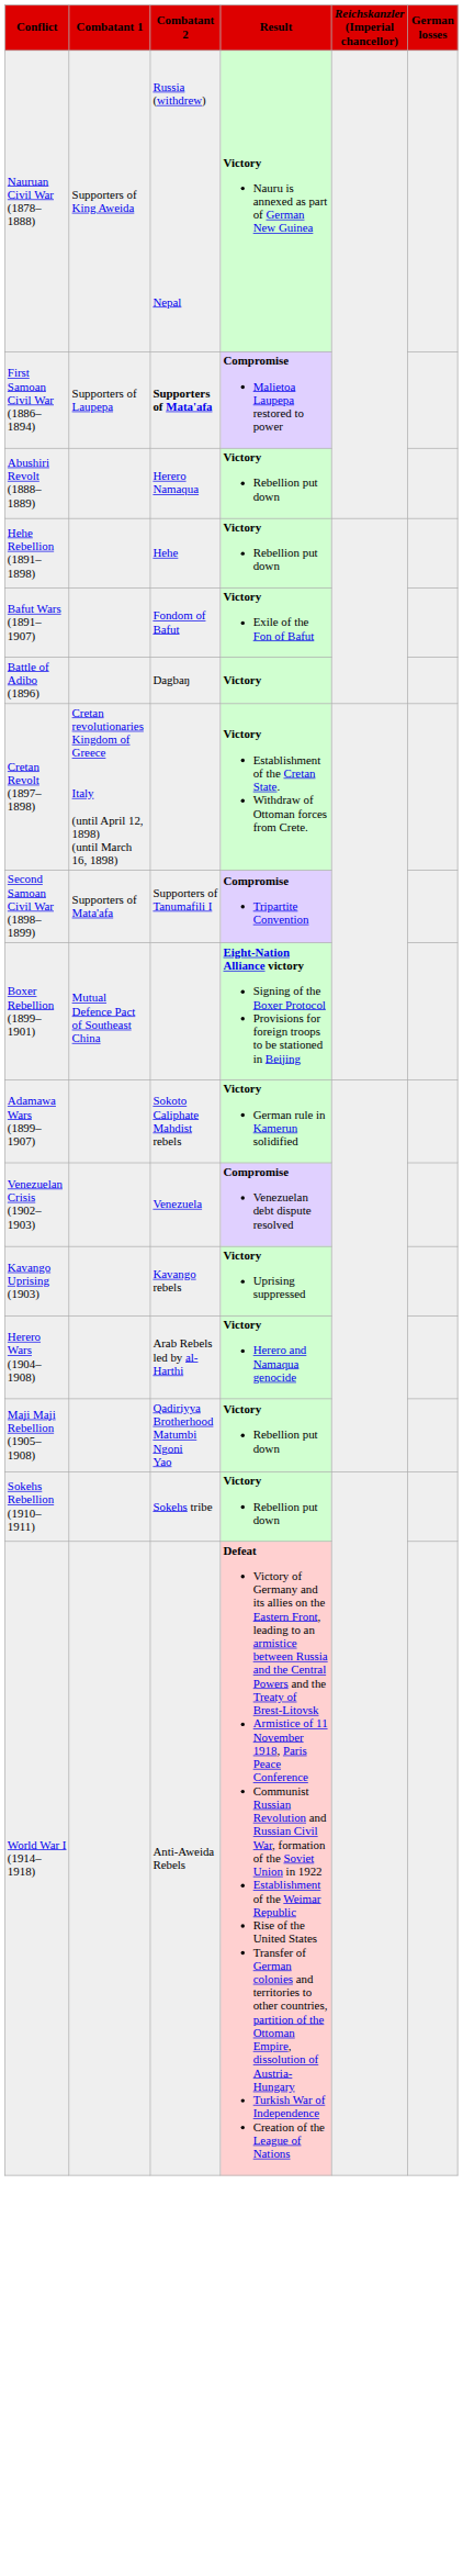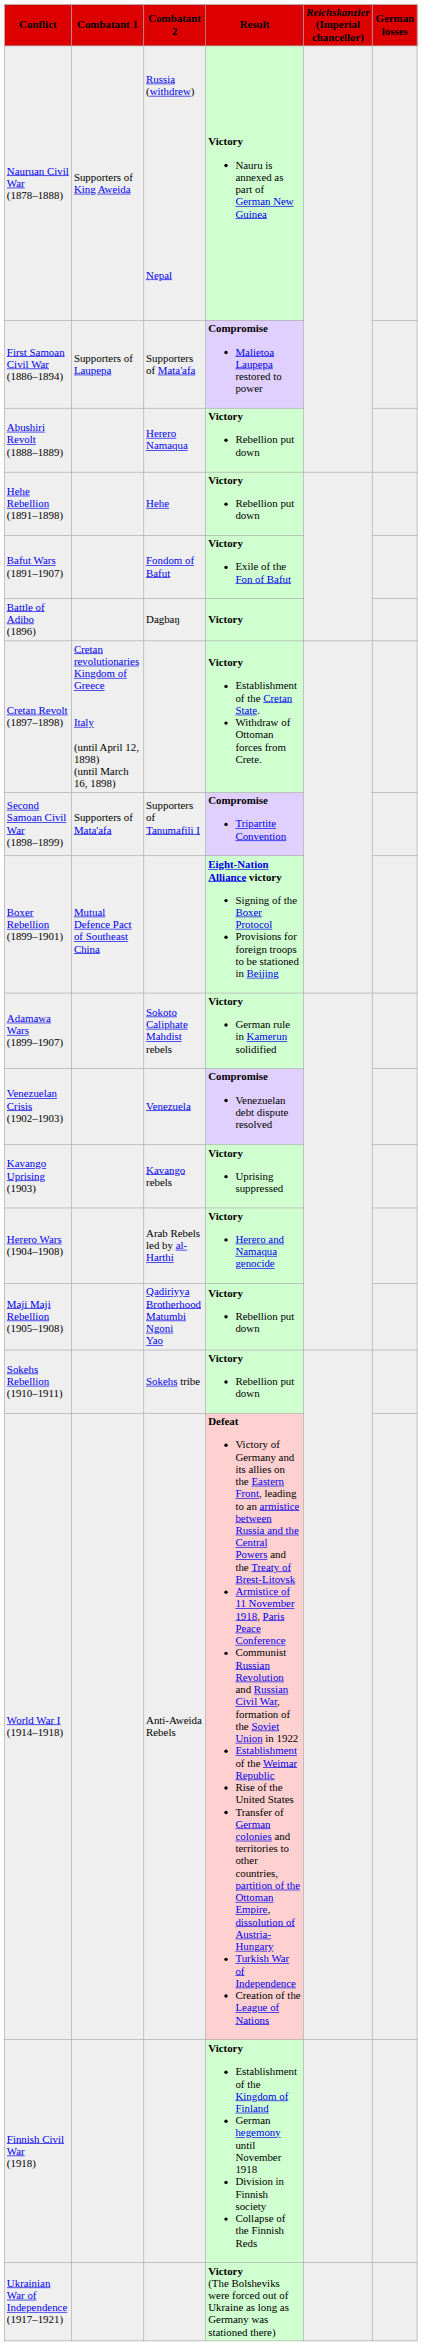First Samoan Civil War (1886–1894) | Combatant 2: bold -> normal
+ row: Finnish Civil War (1918) | Victory Establishment of the Kingdom of Finland German hegemony until November 1918 Division in Finnish society Collapse of the Finnish Reds
+ row: Ukrainian War of Independence (1917–1921) | Victory (The Bolsheviks were forced out of Ukraine as long as Germany was stationed there)
